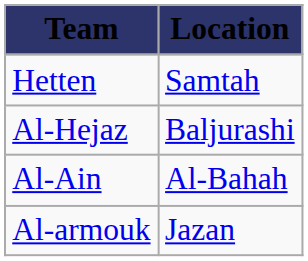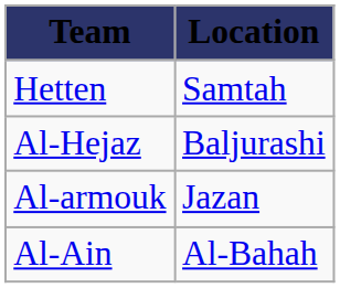rows swapped: Al-Ain <-> Al-armouk
